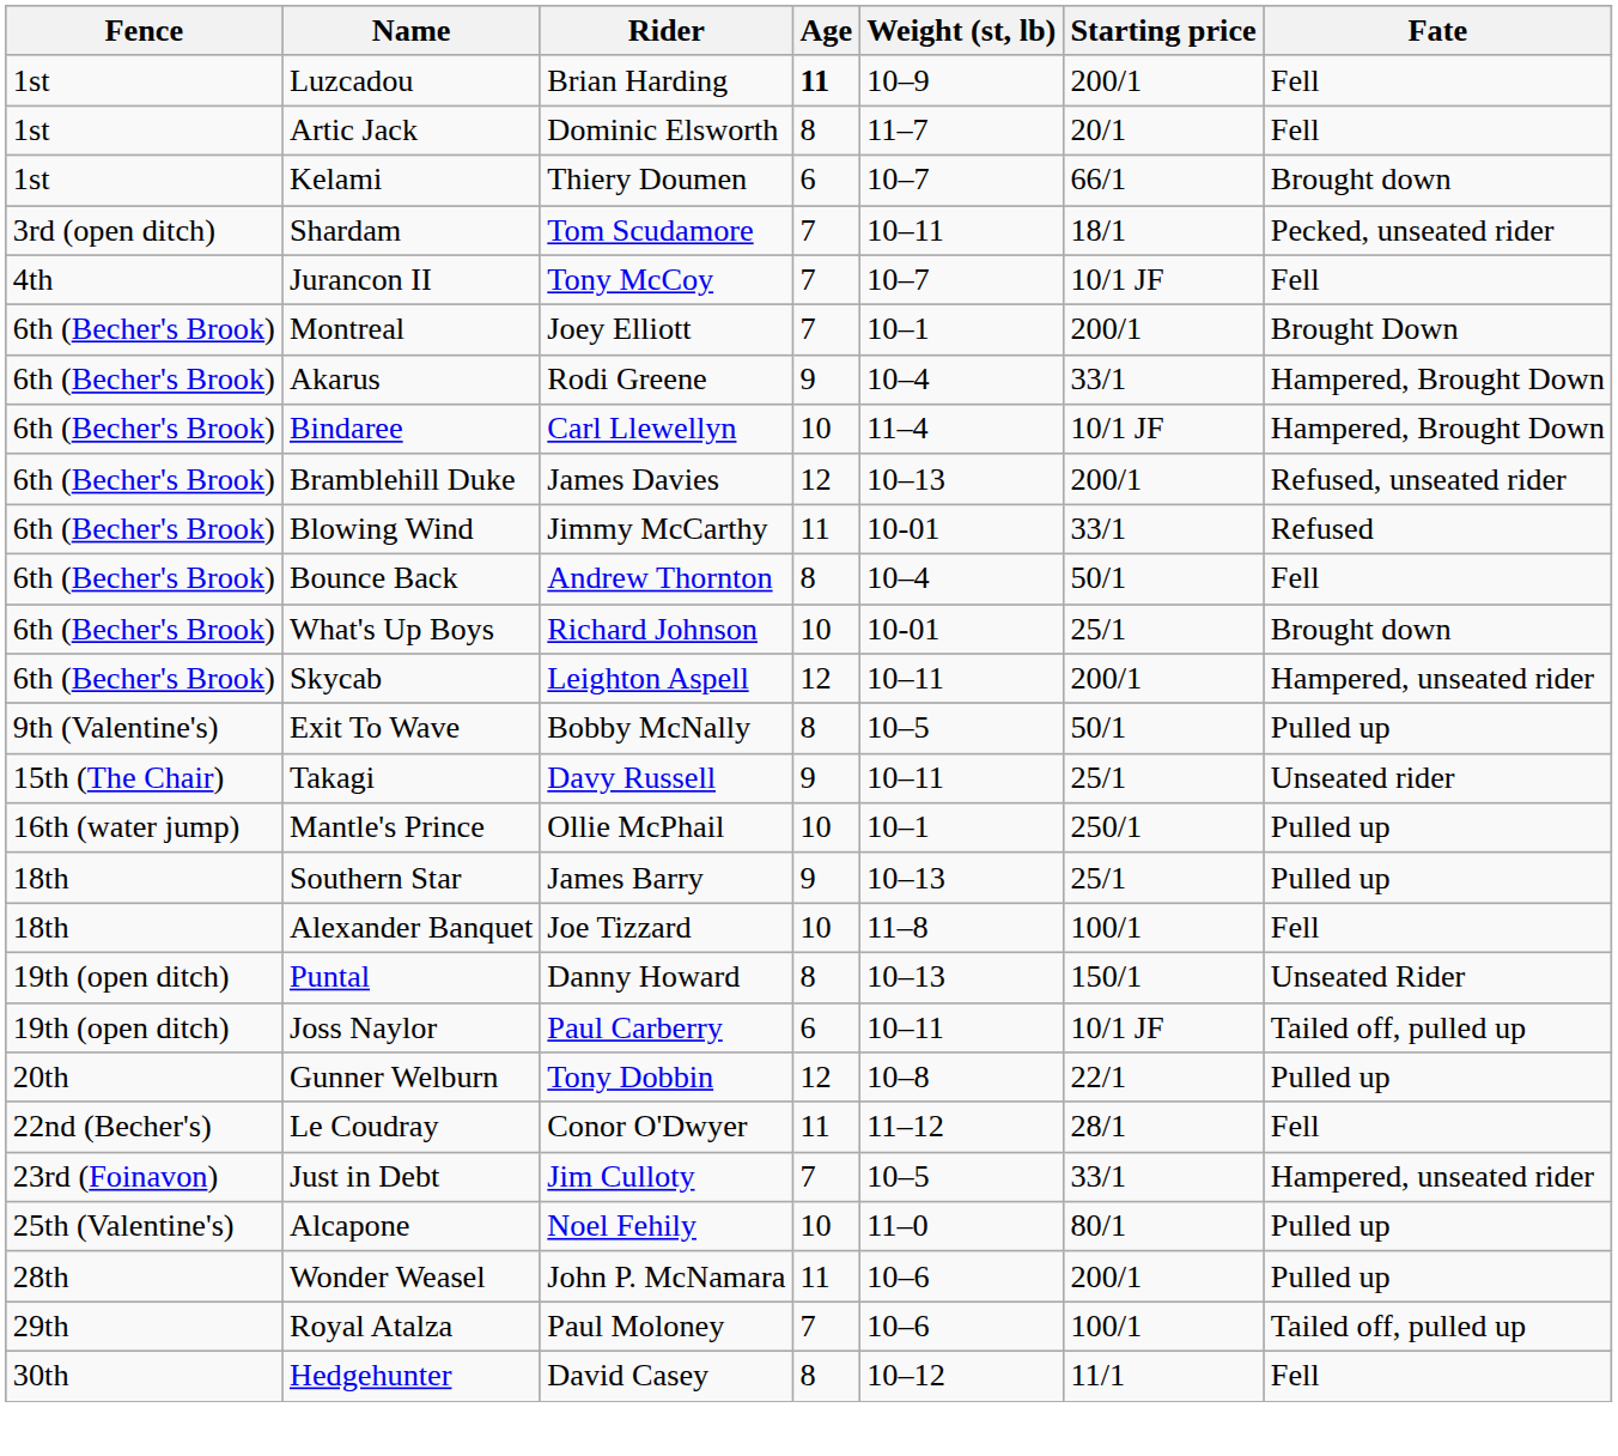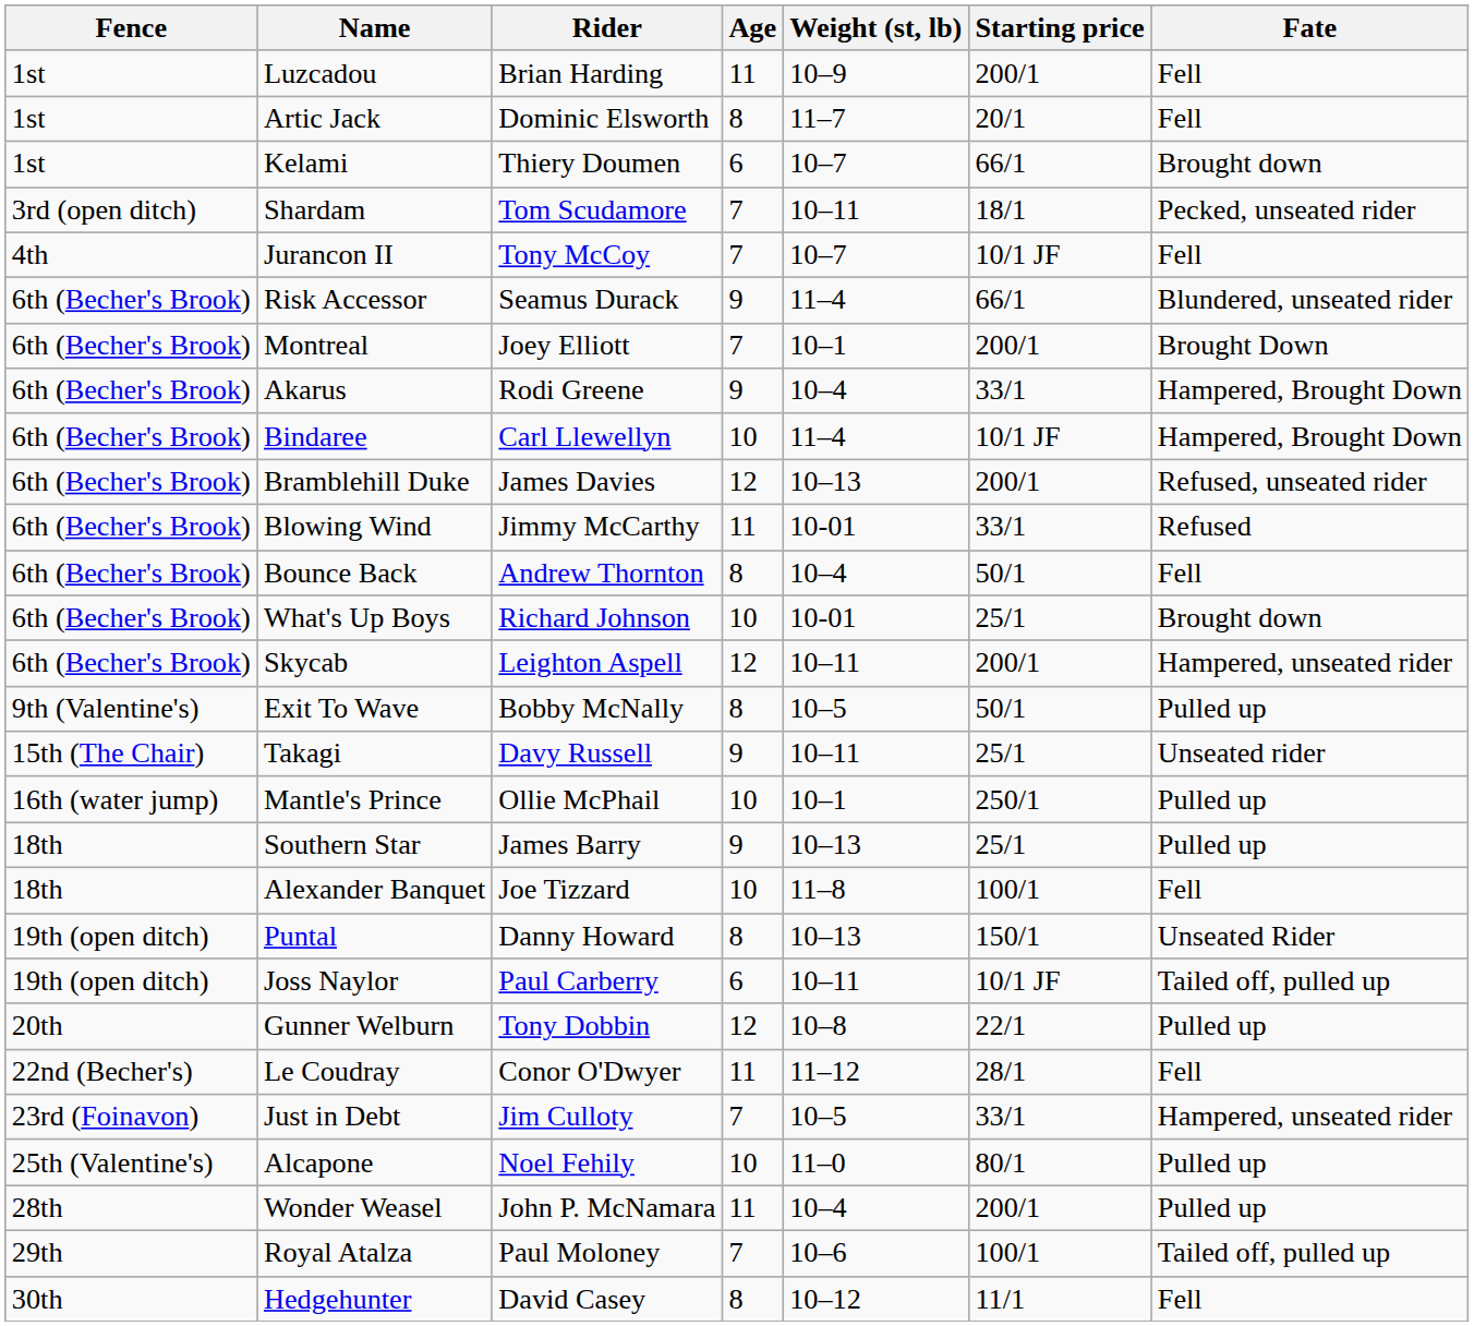Luzcadou | Age: bold -> normal
+ row: 6th (Becher's Brook) | Risk Accessor | Seamus Durack | 9 | 11–4 | 66/1 | Blundered, unseated rider
Wonder Weasel | Weight (st, lb): 10–6 -> 10–4
